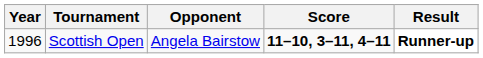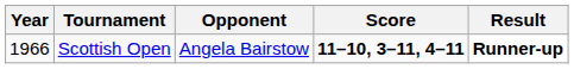Scottish Open | Year: 1996 -> 1966
